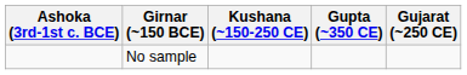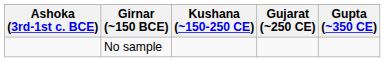columns swapped: Gujarat (~250 CE) <-> Gupta (~350 CE)
